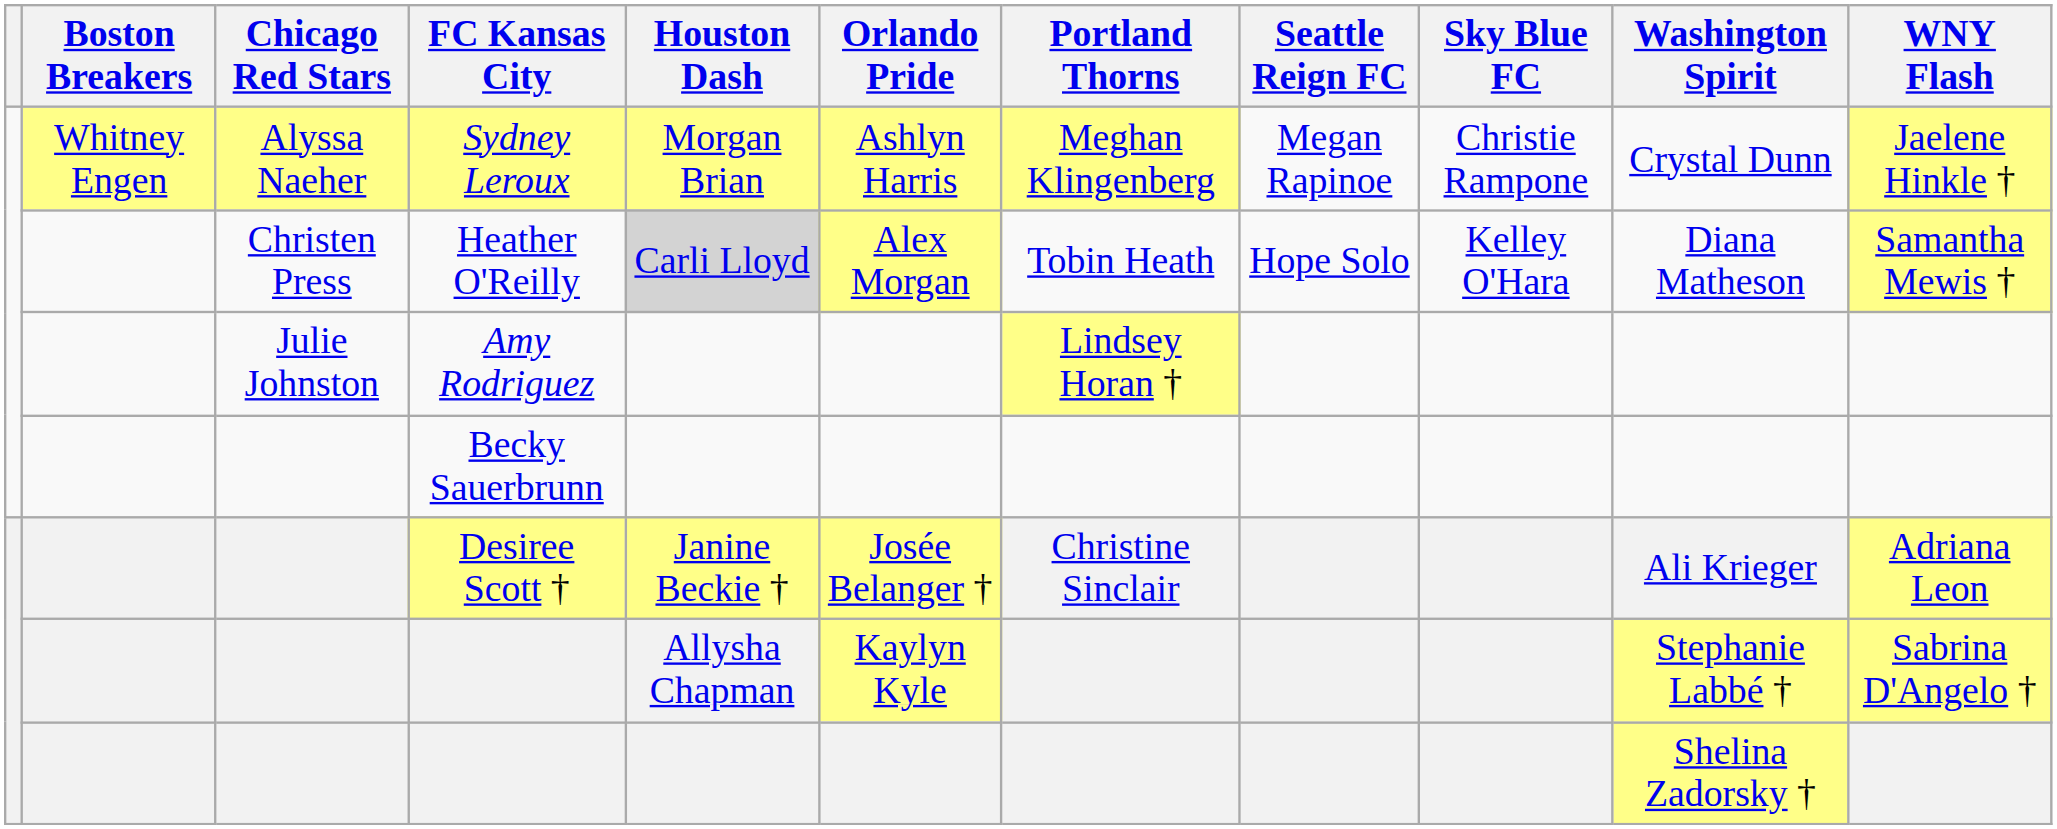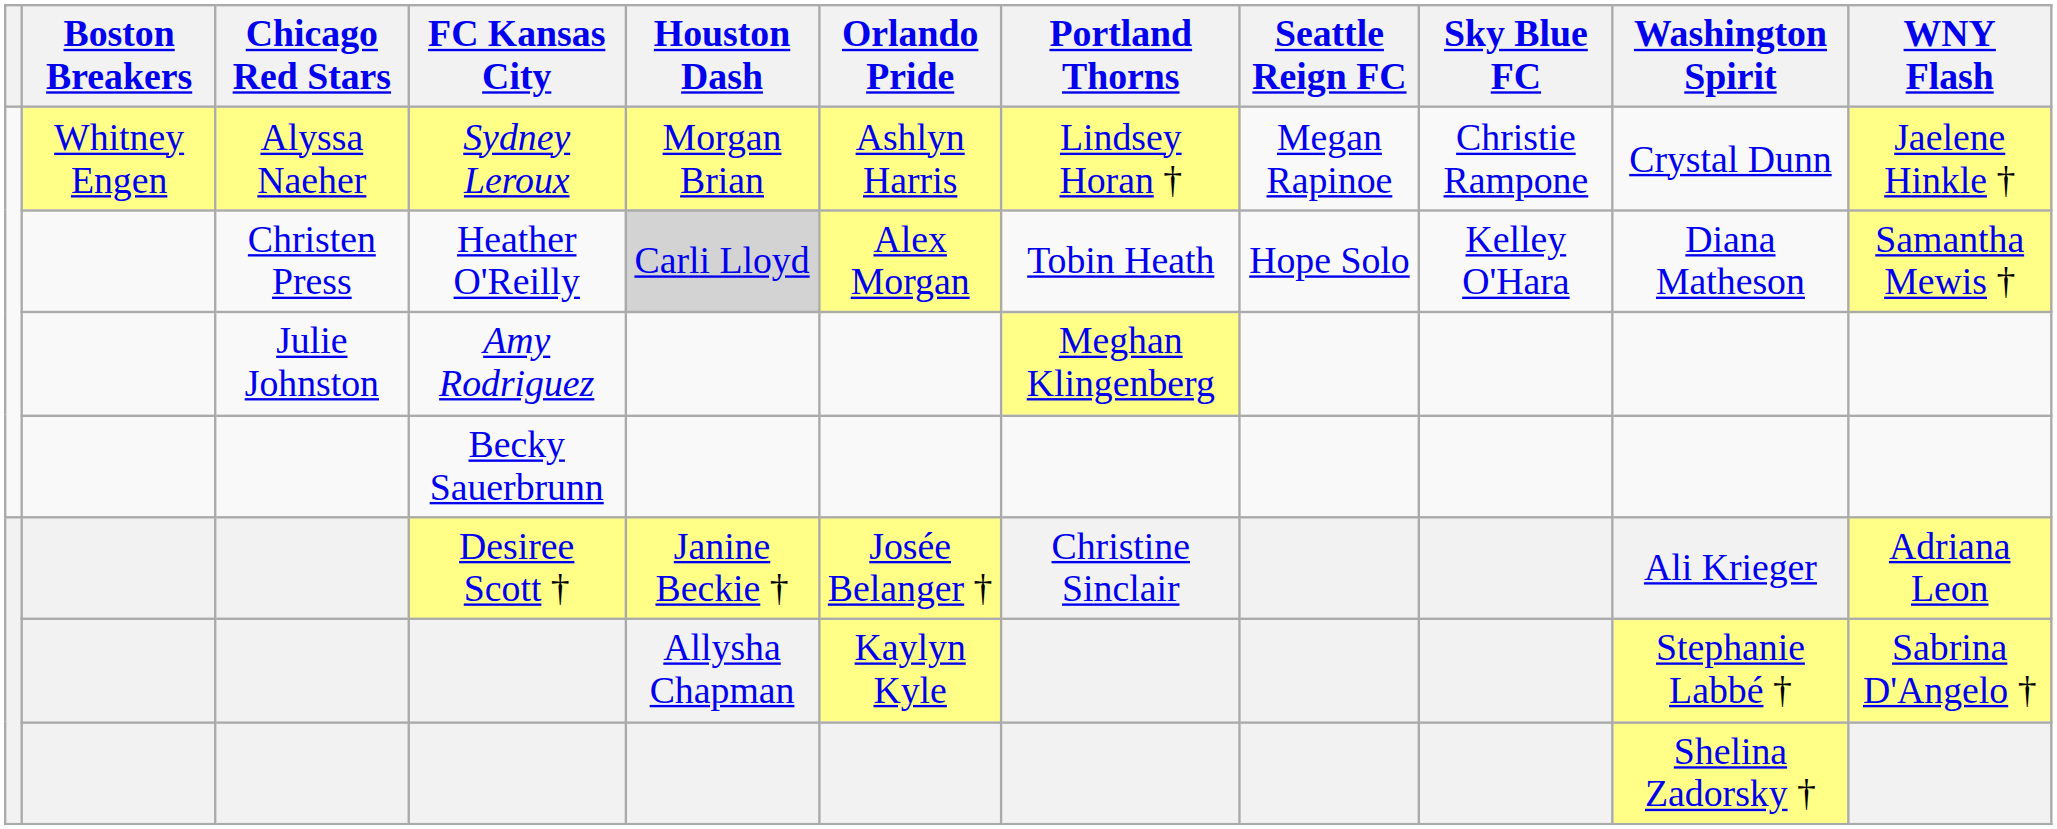Sydney Leroux | Portland Thorns: Meghan Klingenberg -> Lindsey Horan †
Amy Rodriguez | Portland Thorns: Lindsey Horan † -> Meghan Klingenberg
